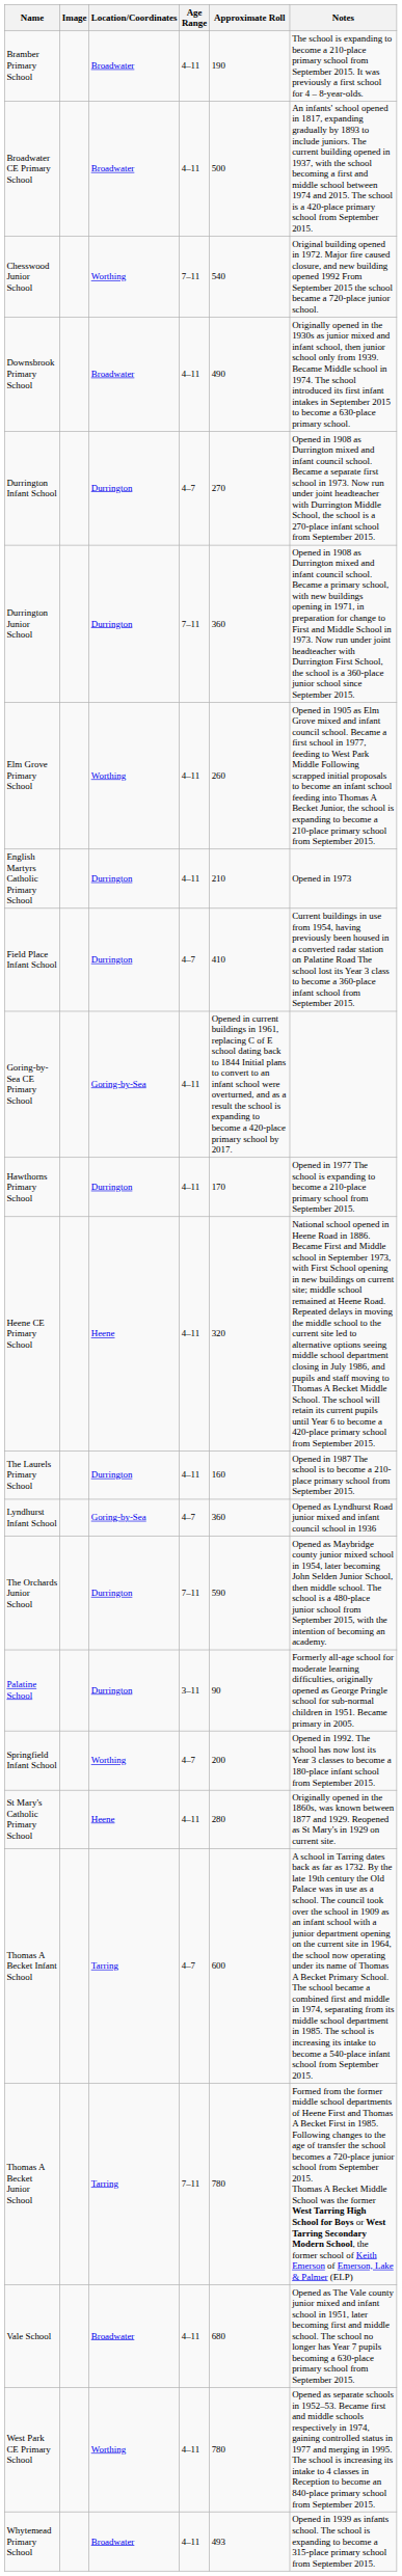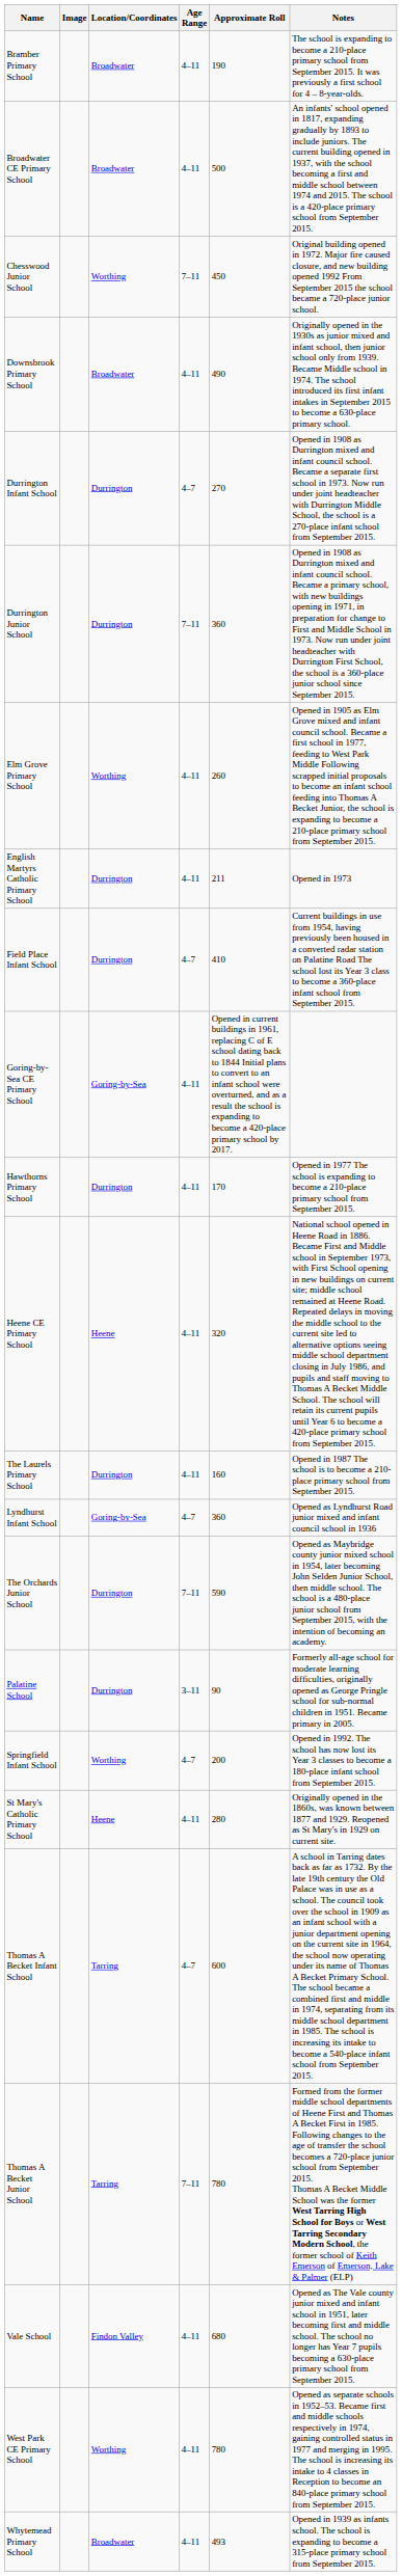Chesswood Junior School | Approximate Roll: 540 -> 450
English Martyrs Catholic Primary School | Approximate Roll: 210 -> 211
Vale School | Location/Coordinates: Broadwater -> Findon Valley
